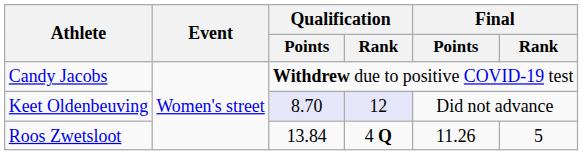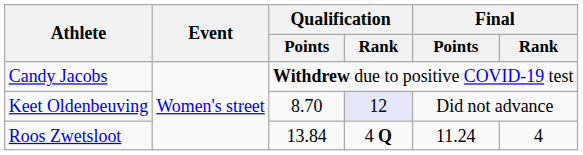Keet Oldenbeuving | Qualification / Points: lavender background -> no background
Roos Zwetsloot | Final / Points: 11.26 -> 11.24
Roos Zwetsloot | Final / Rank: 5 -> 4
